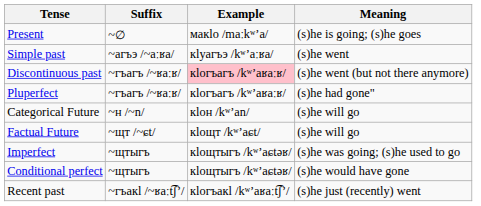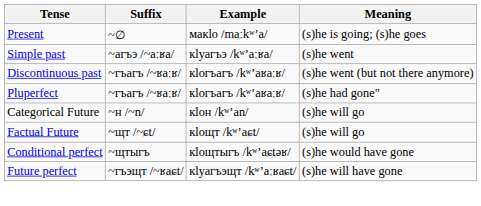Discontinuous past | Example: pink background -> no background
- row: Imperfect | ~щтыгъ | кӏощтыгъ /kʷʼaɕtəʁ/ | (s)he was going; (s)he used to go
+ row: Future perfect | ~гъэщт /~ʁaɕt/ | кӏуагъэщт /kʷʼaːʁaɕt/ | (s)he will have gone
- row: Recent past | ~гъакӏ /~ʁaːt͡ʃʼ/ | кӏогъакӏ /kʷʼaʁaːt͡ʃʼ/ | (s)he just (recently) went
